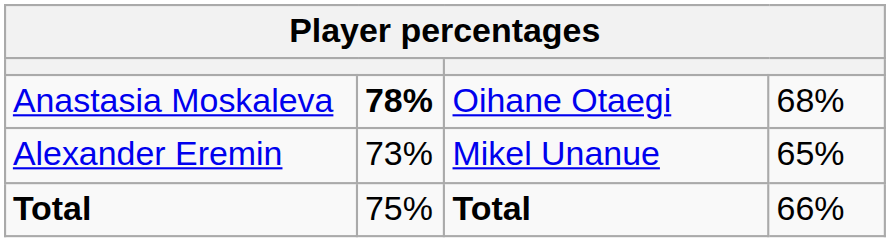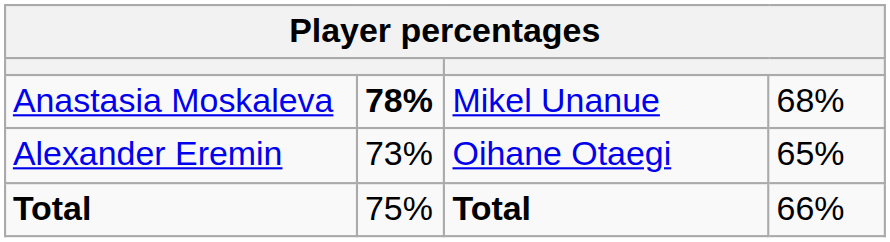Anastasia Moskaleva | column 3: Oihane Otaegi -> Mikel Unanue
Alexander Eremin | column 3: Mikel Unanue -> Oihane Otaegi
